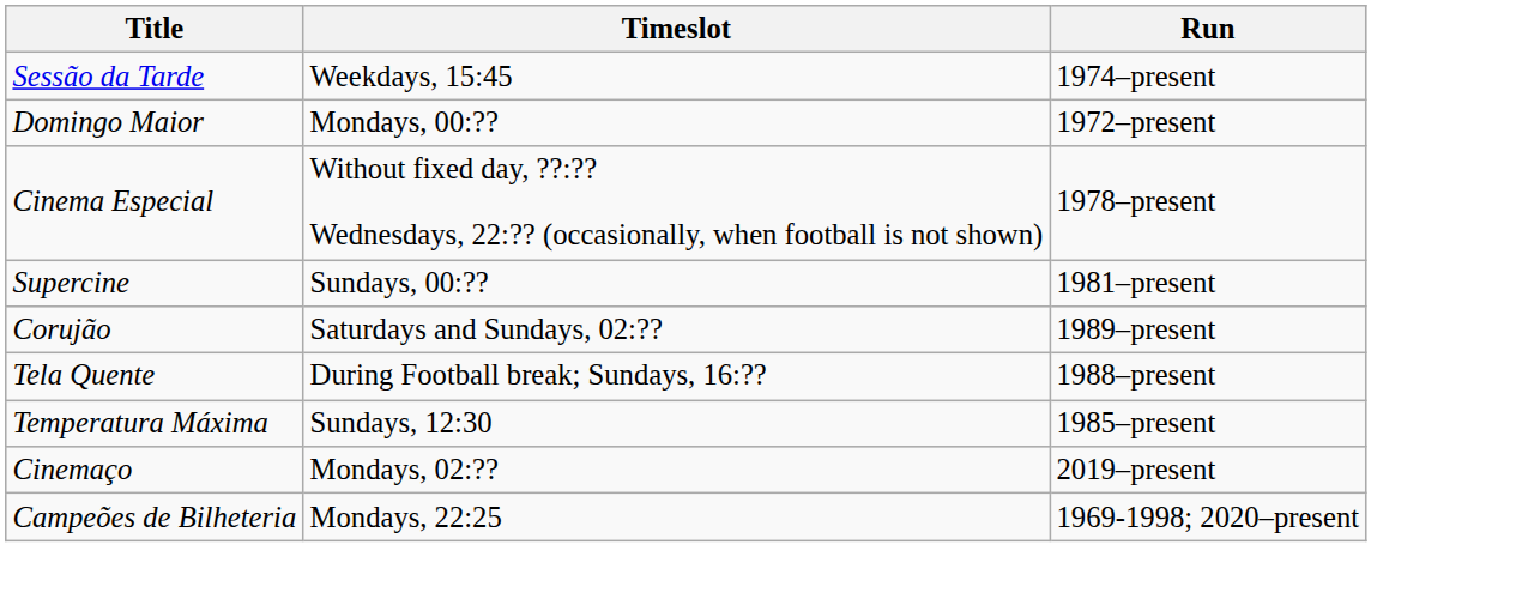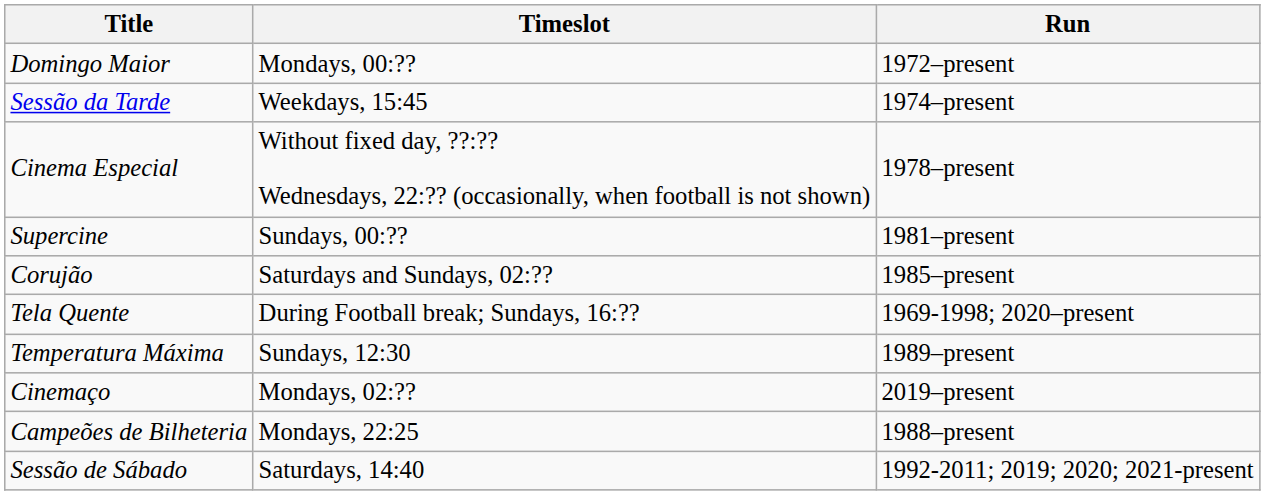rows swapped: Sessão da Tarde <-> Domingo Maior
Corujão | Run: 1989–present -> 1985–present
Tela Quente | Run: 1988–present -> 1969-1998; 2020–present
Temperatura Máxima | Run: 1985–present -> 1989–present
Campeões de Bilheteria | Run: 1969-1998; 2020–present -> 1988–present
+ row: Sessão de Sábado | Saturdays, 14:40 | 1992-2011; 2019; 2020; 2021-present
